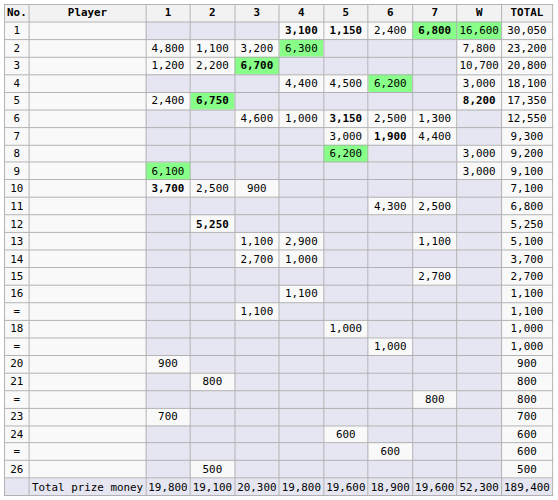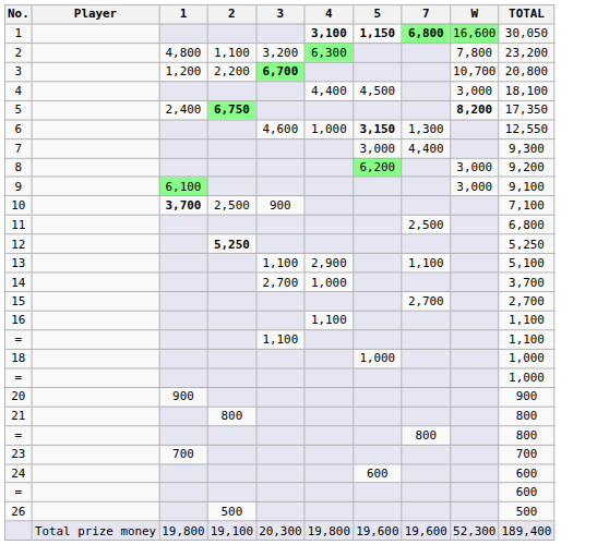- column: 6 | 2,400 | 6,200 | 2,500 | 1,900 | 4,300 | 1,000 | 600 | 18,900
